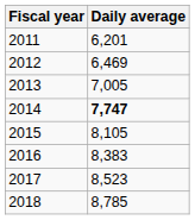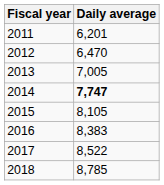2012 | Daily average: 6,469 -> 6,470
2017 | Daily average: 8,523 -> 8,522
